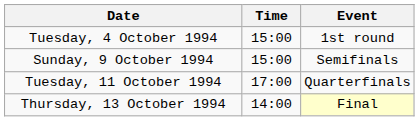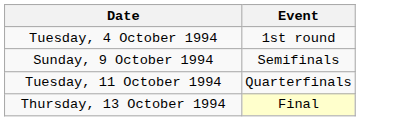- column: Time | 15:00 | 15:00 | 17:00 | 14:00
